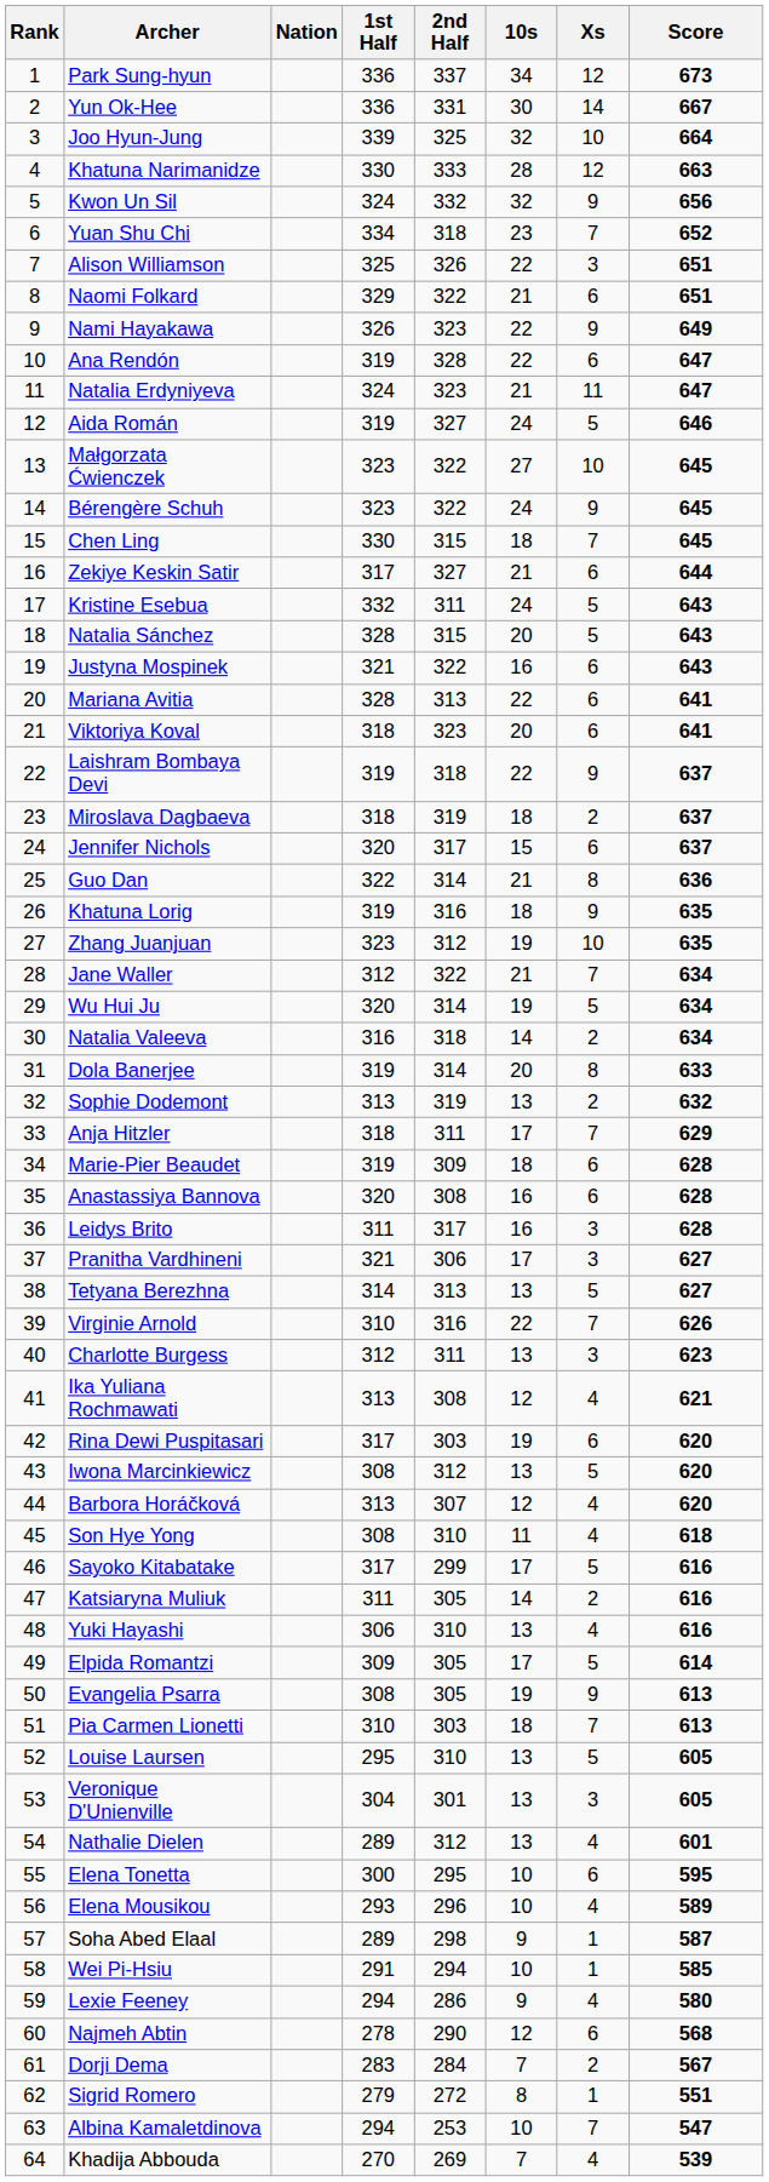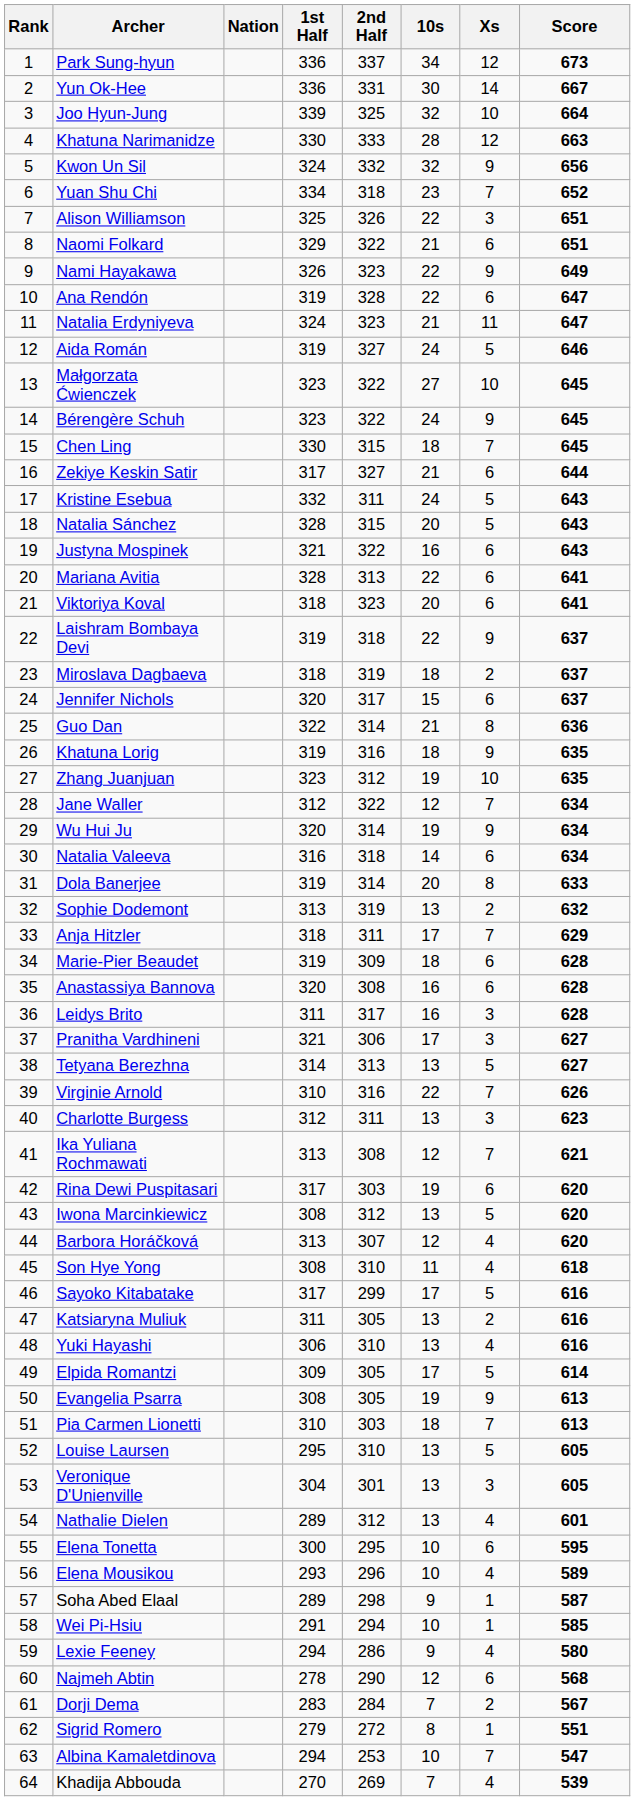Jane Waller | 10s: 21 -> 12
Wu Hui Ju | Xs: 5 -> 9
Natalia Valeeva | Xs: 2 -> 6
Ika Yuliana Rochmawati | Xs: 4 -> 7
Katsiaryna Muliuk | 10s: 14 -> 13
